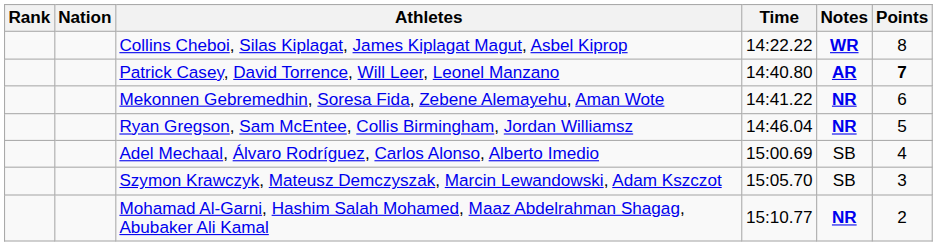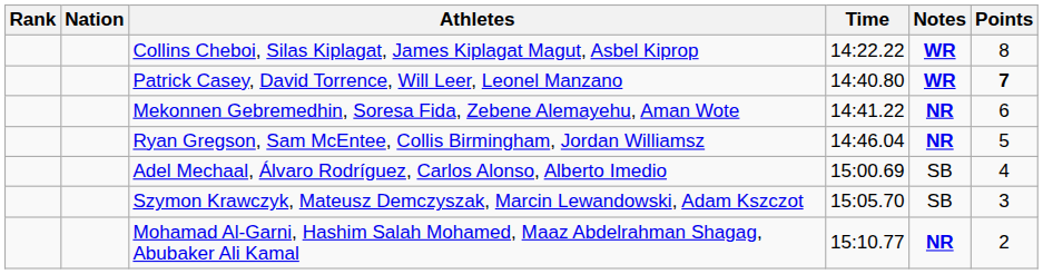Patrick Casey, David Torrence, Will Leer, Leonel Manzano | Notes: AR -> WR
